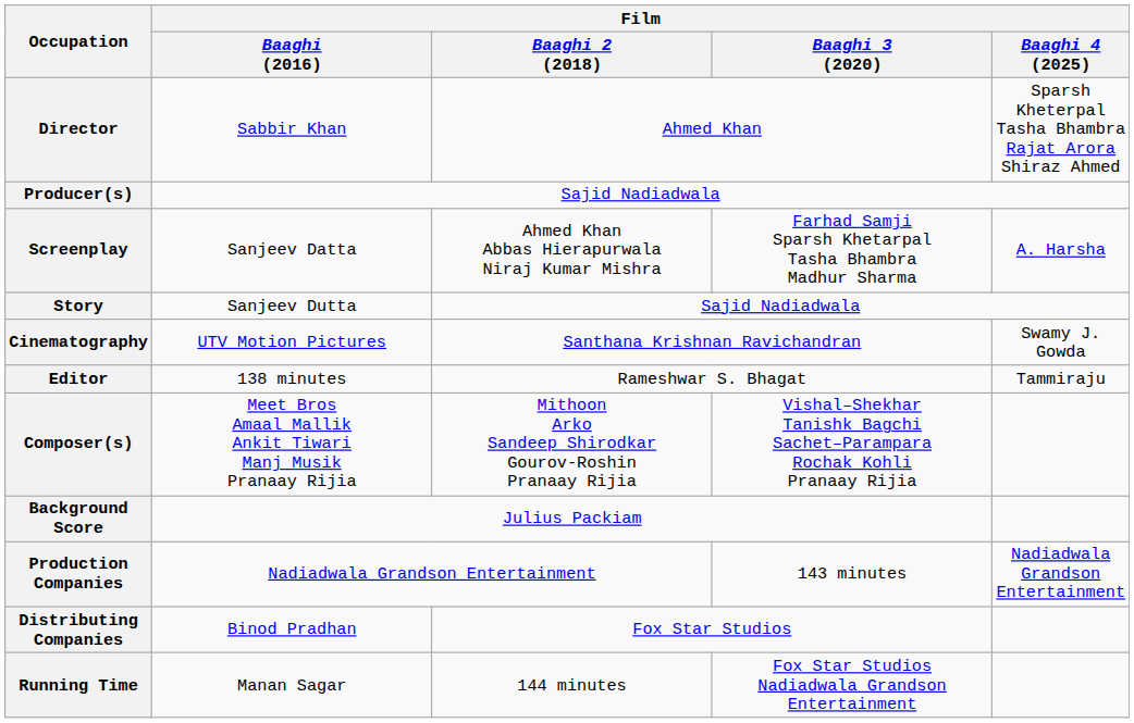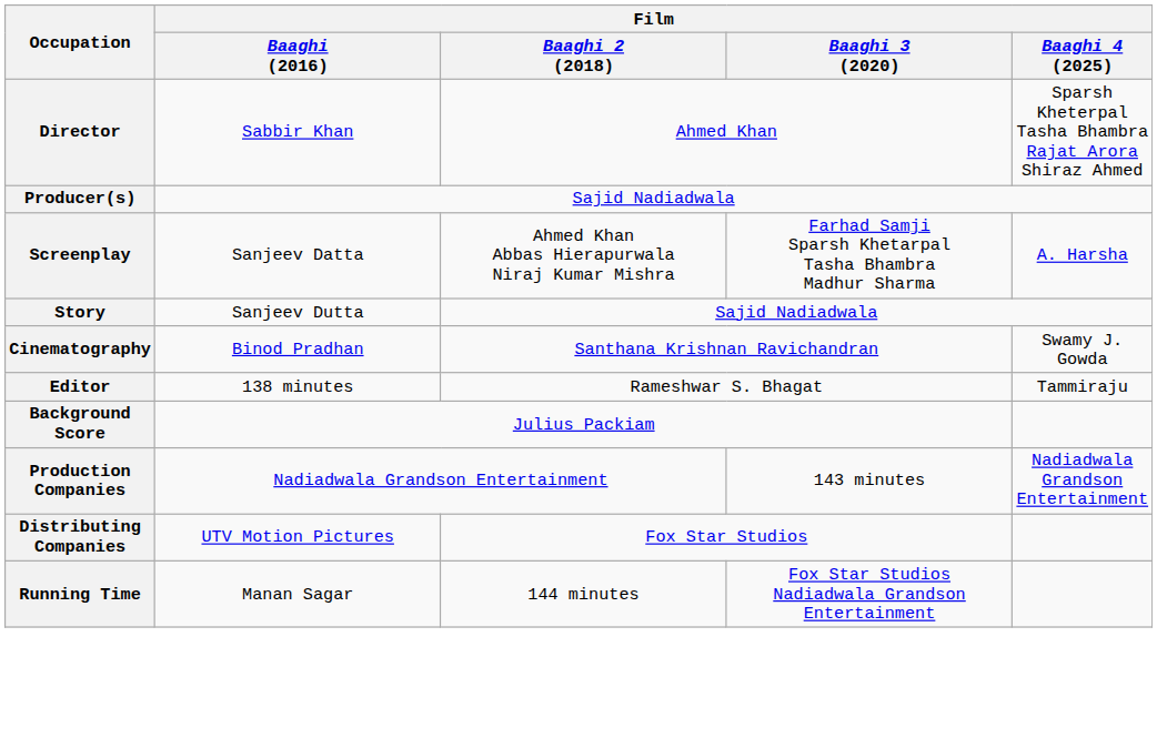Cinematography | Film / Baaghi (2016): UTV Motion Pictures -> Binod Pradhan
- row: Composer(s) | Meet Bros Amaal Mallik Ankit Tiwari Manj Musik Pranaay Rijia | Mithoon Arko Sandeep Shirodkar Gourov-Roshin Pranaay Rijia | Vishal–Shekhar Tanishk Bagchi Sachet–Parampara Rochak Kohli Pranaay Rijia
Distributing Companies | Film / Baaghi (2016): Binod Pradhan -> UTV Motion Pictures
